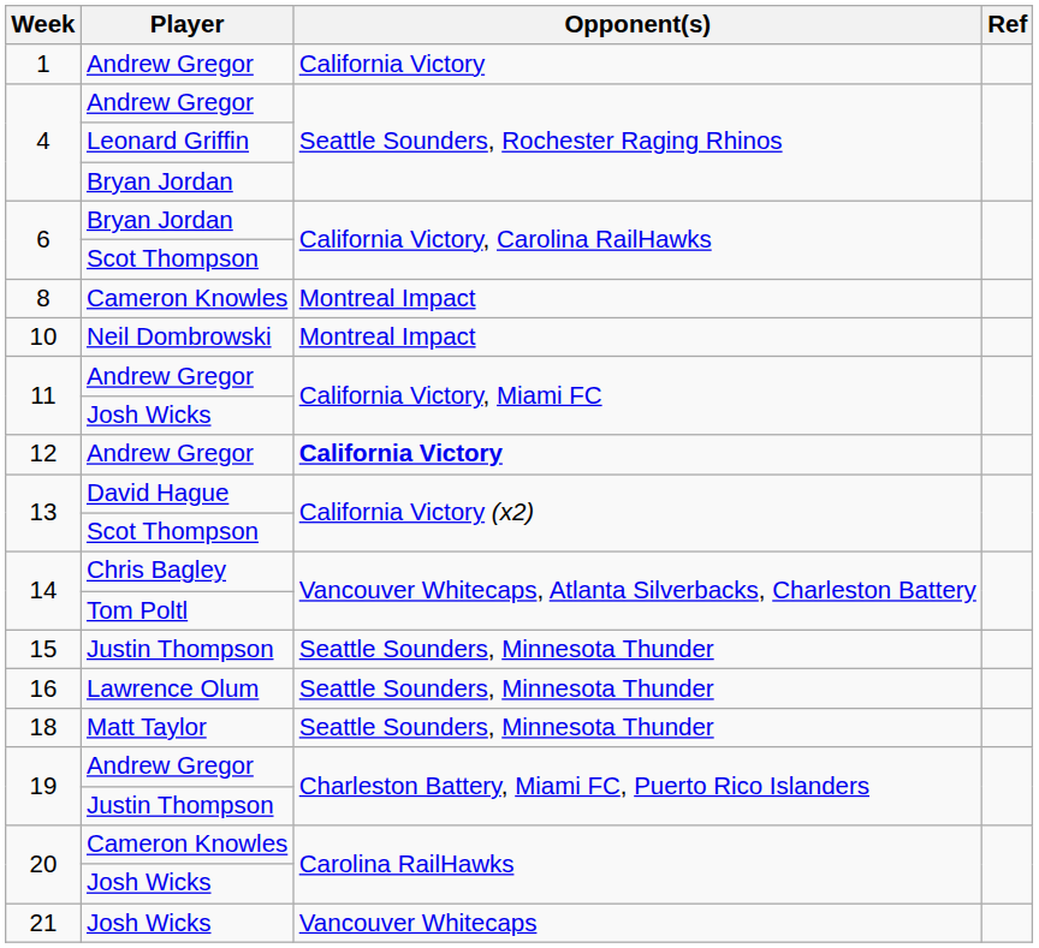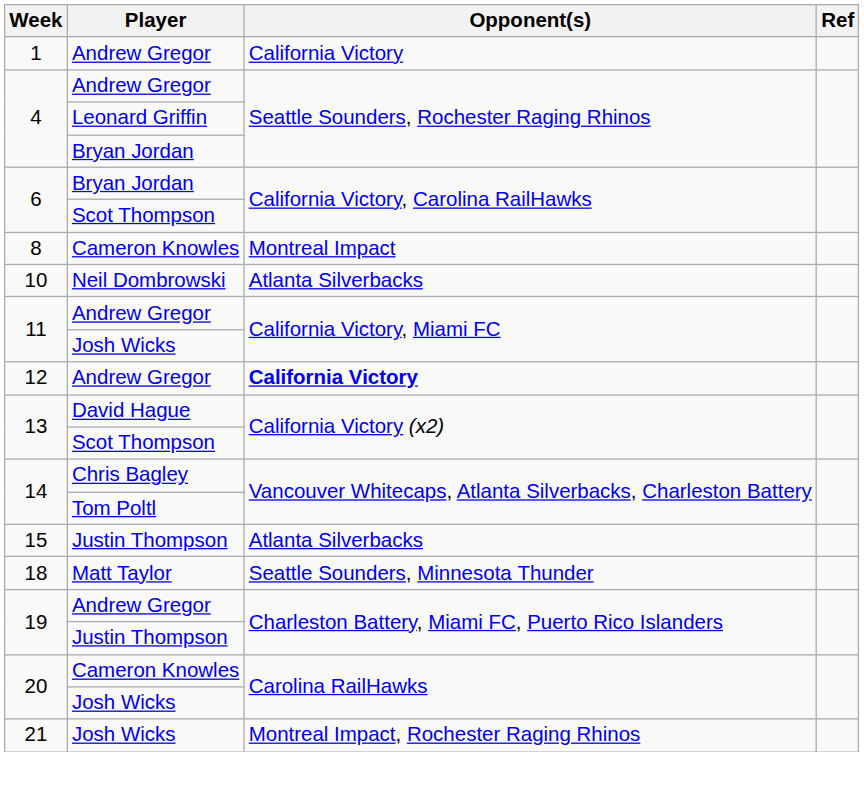10 | Opponent(s): Montreal Impact -> Atlanta Silverbacks
15 | Opponent(s): Seattle Sounders, Minnesota Thunder -> Atlanta Silverbacks
- row: 16 | Lawrence Olum | Seattle Sounders, Minnesota Thunder
21 | Opponent(s): Vancouver Whitecaps -> Montreal Impact, Rochester Raging Rhinos
